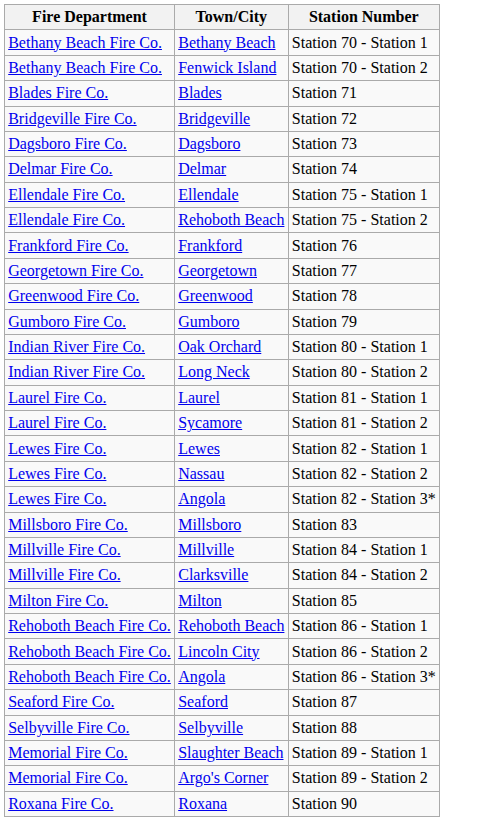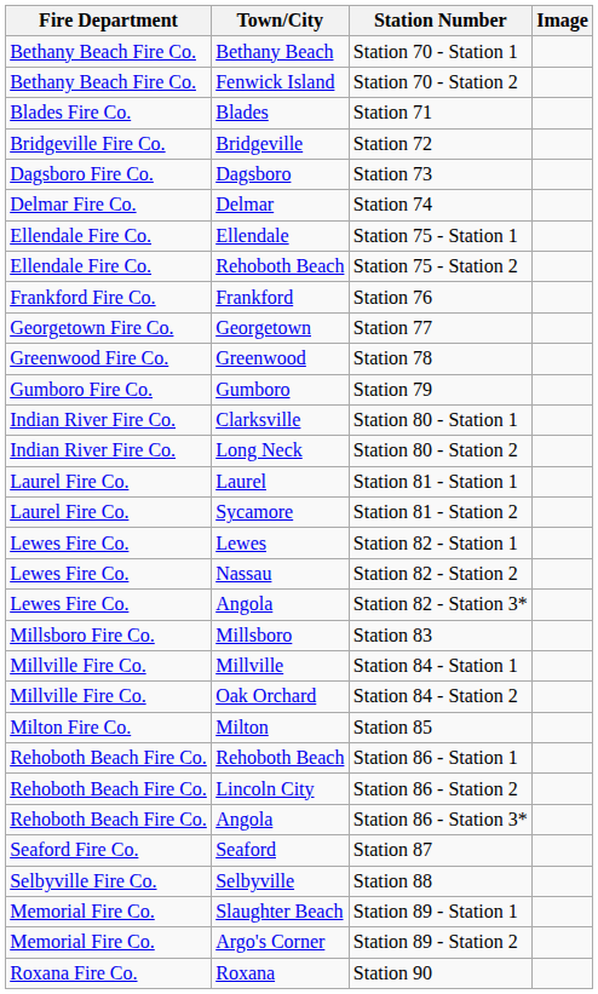+ column: Image
Station 80 - Station 1 | Town/City: Oak Orchard -> Clarksville
Station 84 - Station 2 | Town/City: Clarksville -> Oak Orchard
